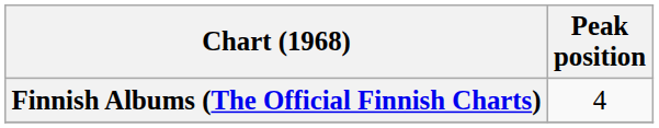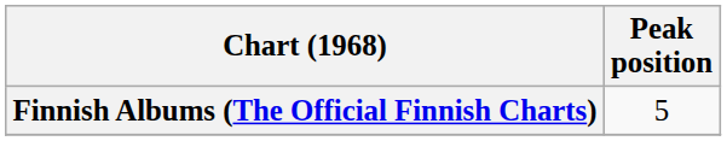Finnish Albums (The Official Finnish Charts) | Peak position: 4 -> 5
